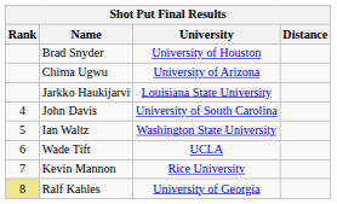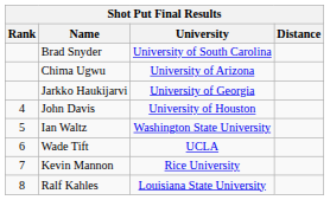Brad Snyder | University: University of Houston -> University of South Carolina
Jarkko Haukijarvi | University: Louisiana State University -> University of Georgia
John Davis | University: University of South Carolina -> University of Houston
Ralf Kahles | Rank: khaki background -> no background
Ralf Kahles | University: University of Georgia -> Louisiana State University
